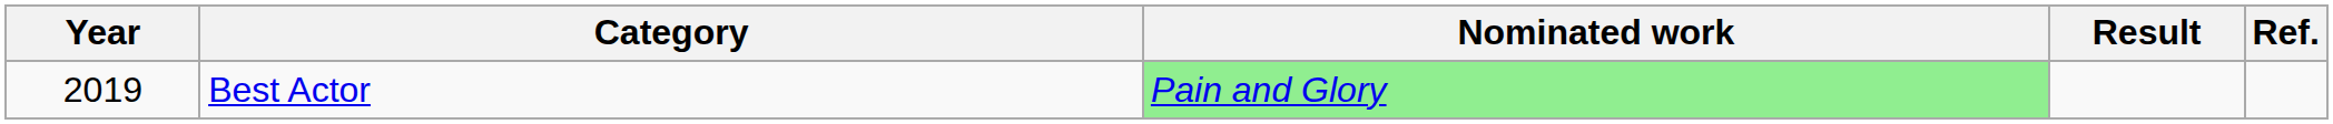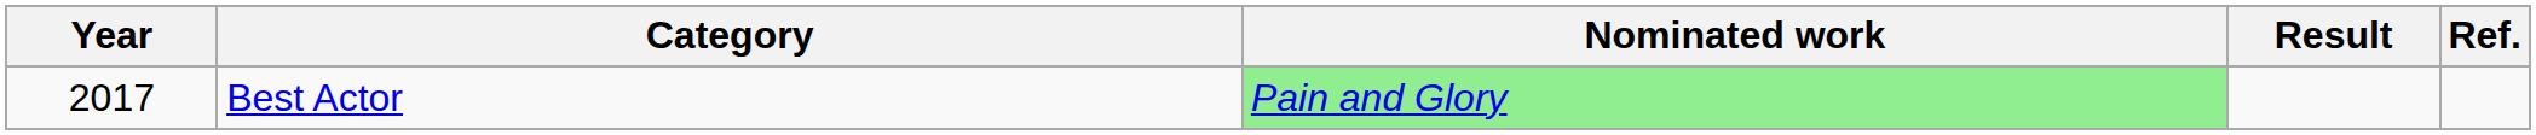Best Actor | Year: 2019 -> 2017
